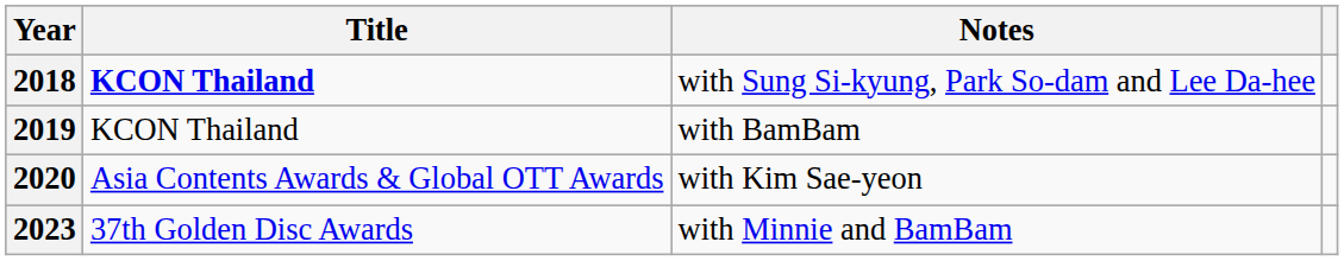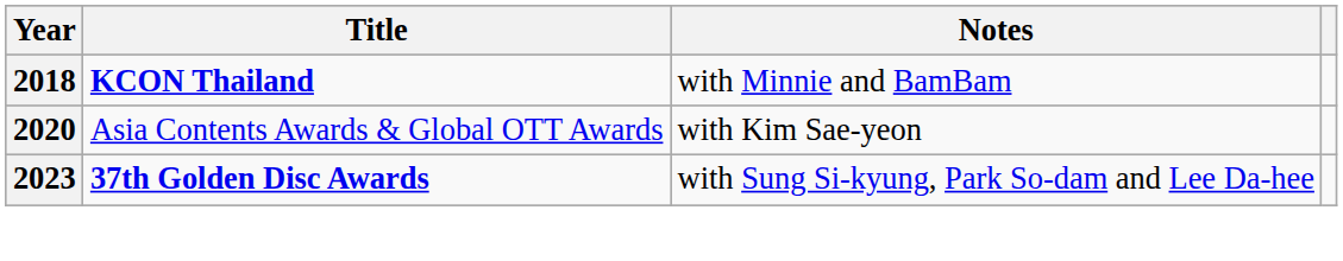2018 | Notes: with Sung Si-kyung, Park So-dam and Lee Da-hee -> with Minnie and BamBam
- row: 2019 | KCON Thailand | with BamBam
2023 | Title: normal -> bold
2023 | Notes: with Minnie and BamBam -> with Sung Si-kyung, Park So-dam and Lee Da-hee
